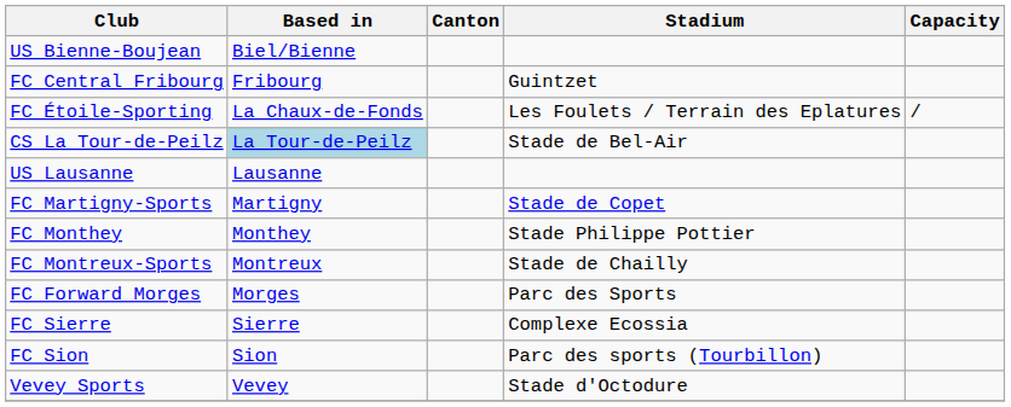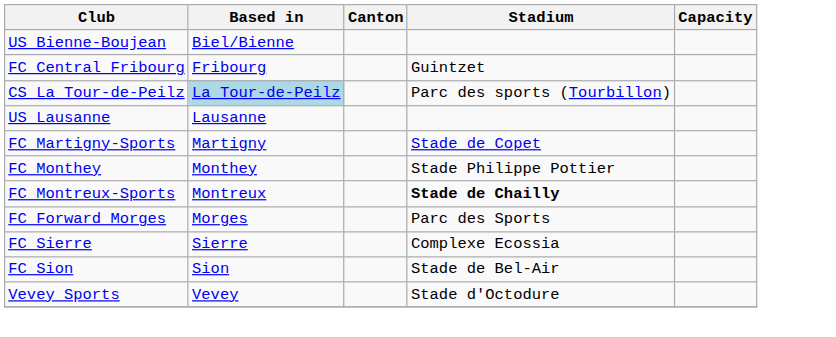- row: FC Étoile-Sporting | La Chaux-de-Fonds | Les Foulets / Terrain des Eplatures | /
CS La Tour-de-Peilz | Stadium: Stade de Bel-Air -> Parc des sports (Tourbillon)
FC Montreux-Sports | Stadium: normal -> bold
FC Sion | Stadium: Parc des sports (Tourbillon) -> Stade de Bel-Air
